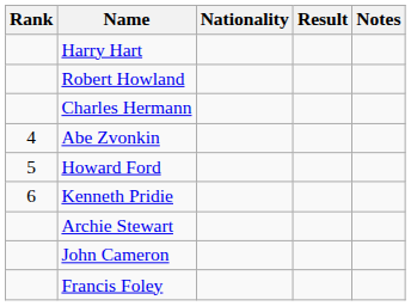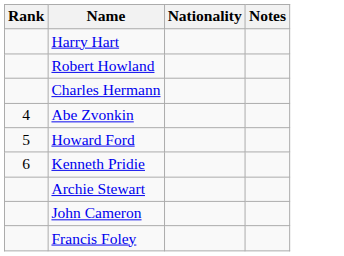- column: Result
